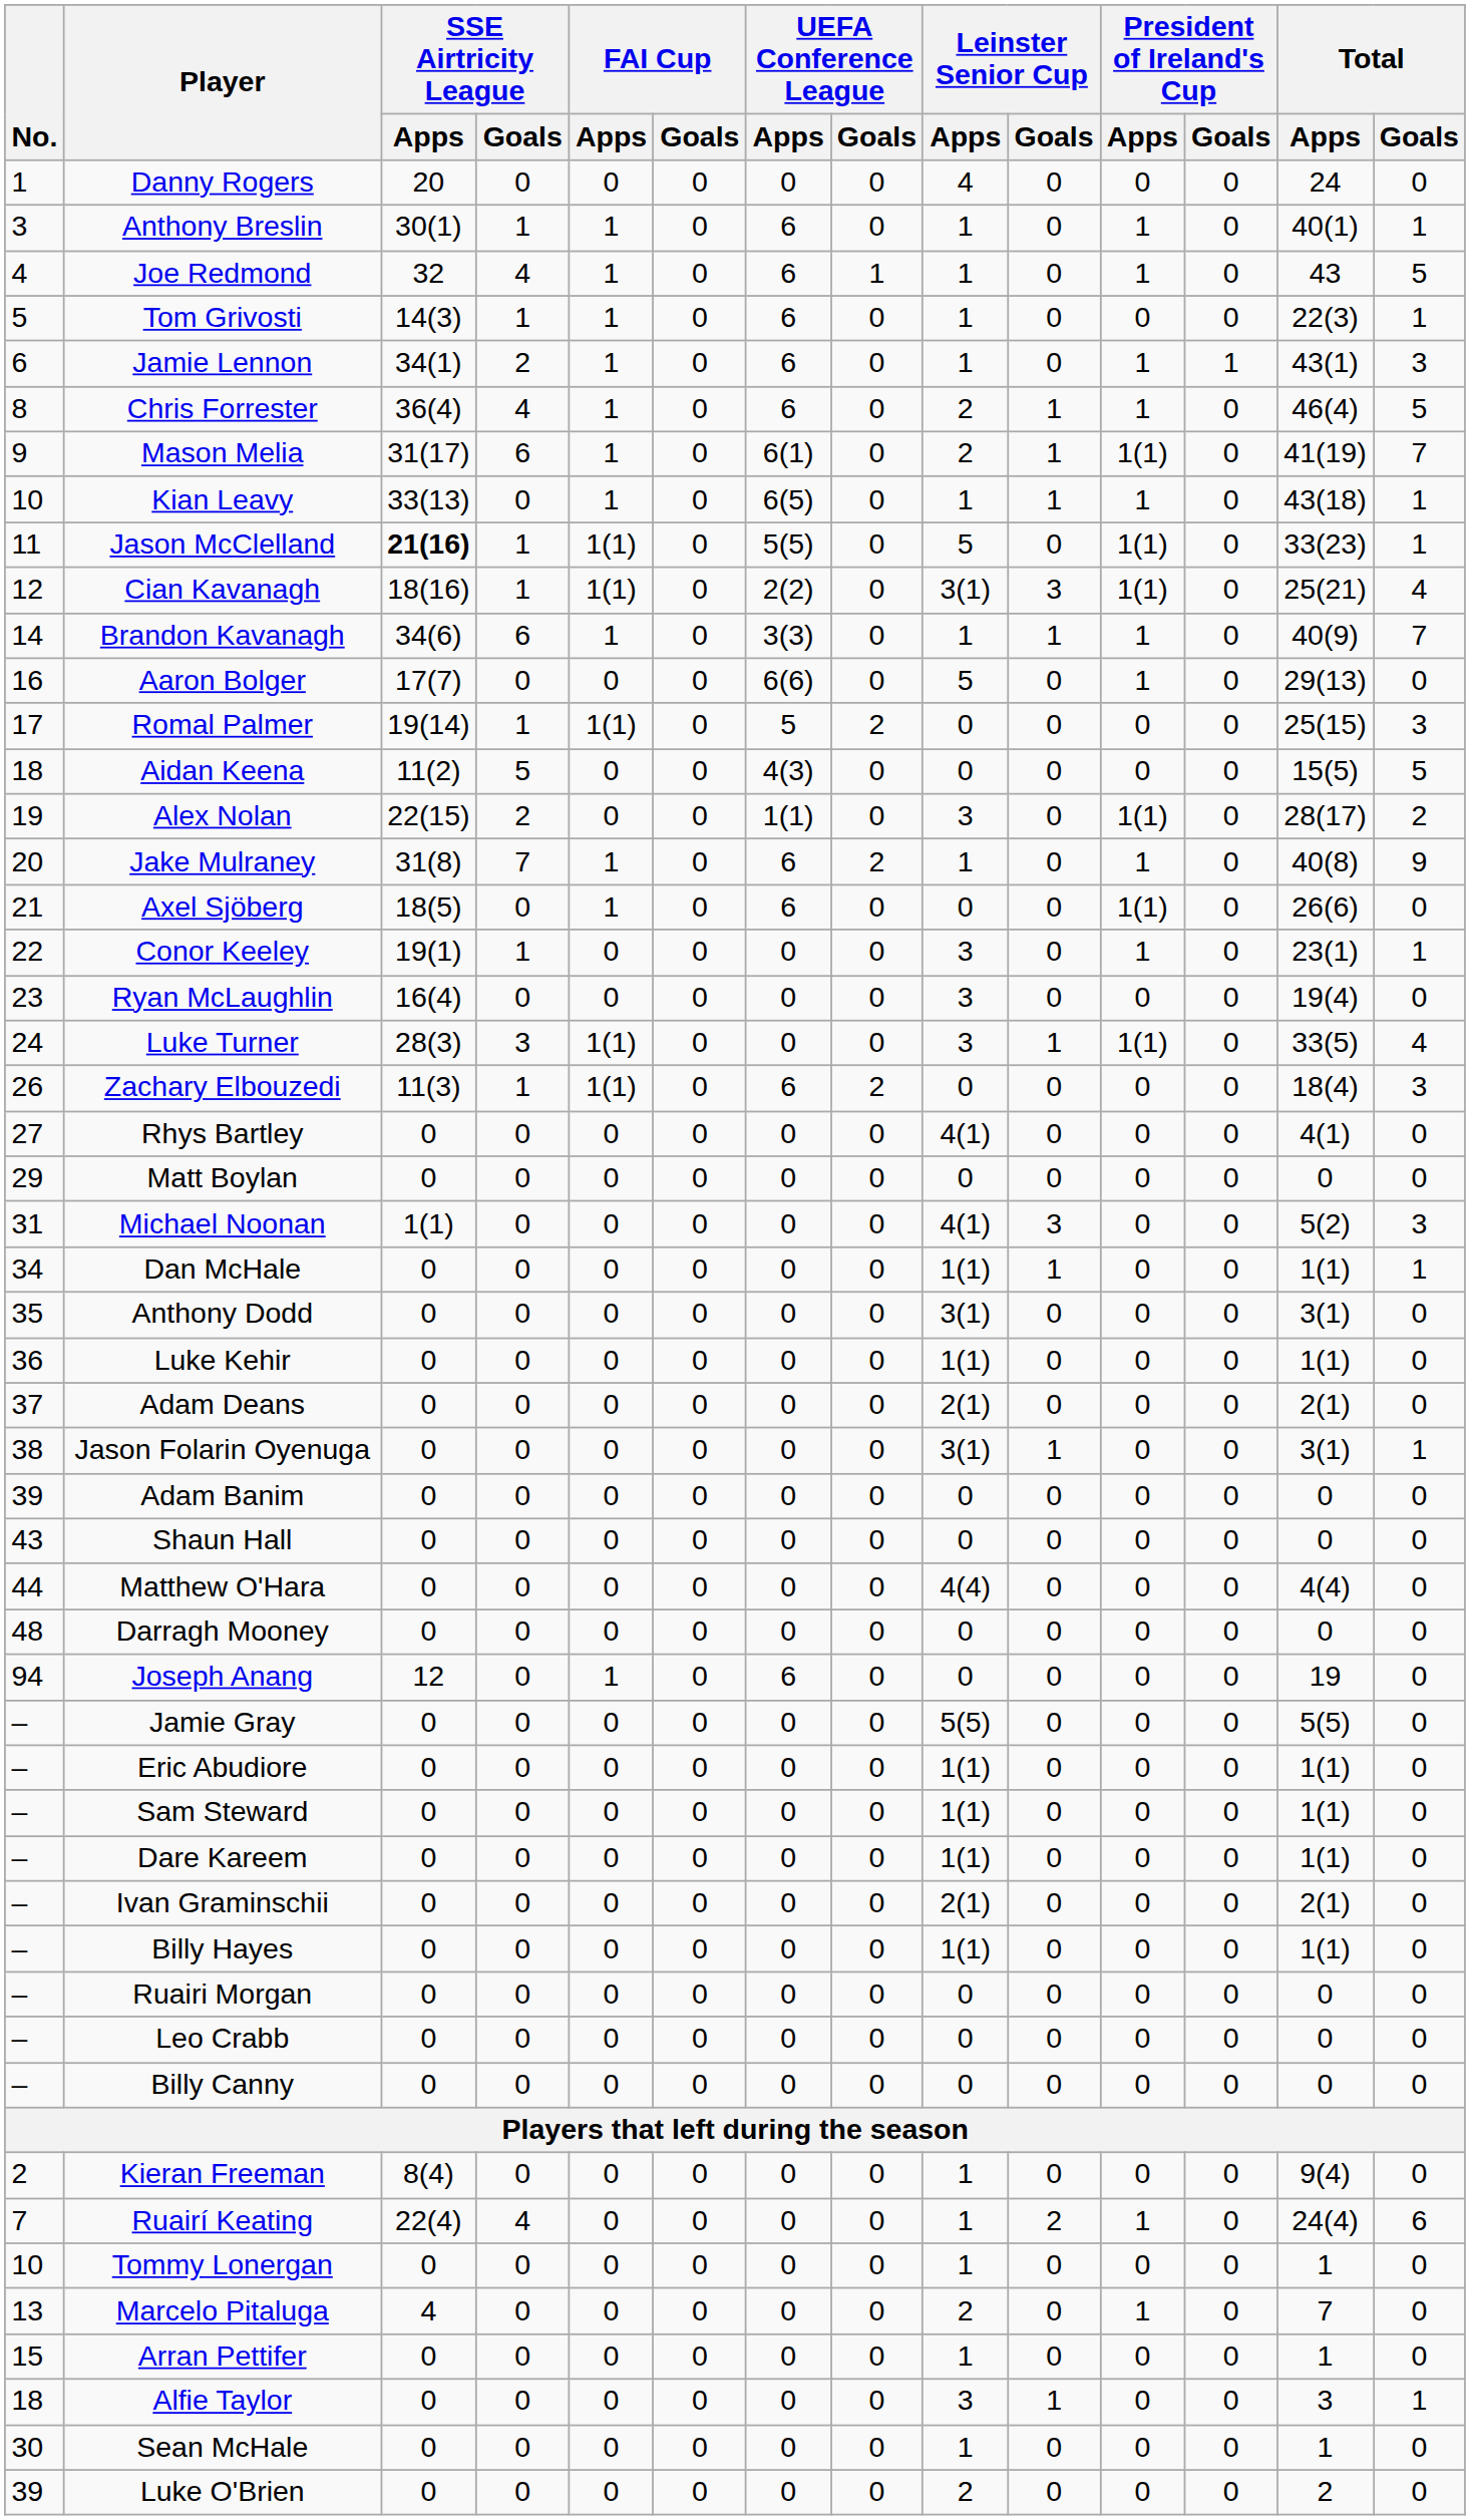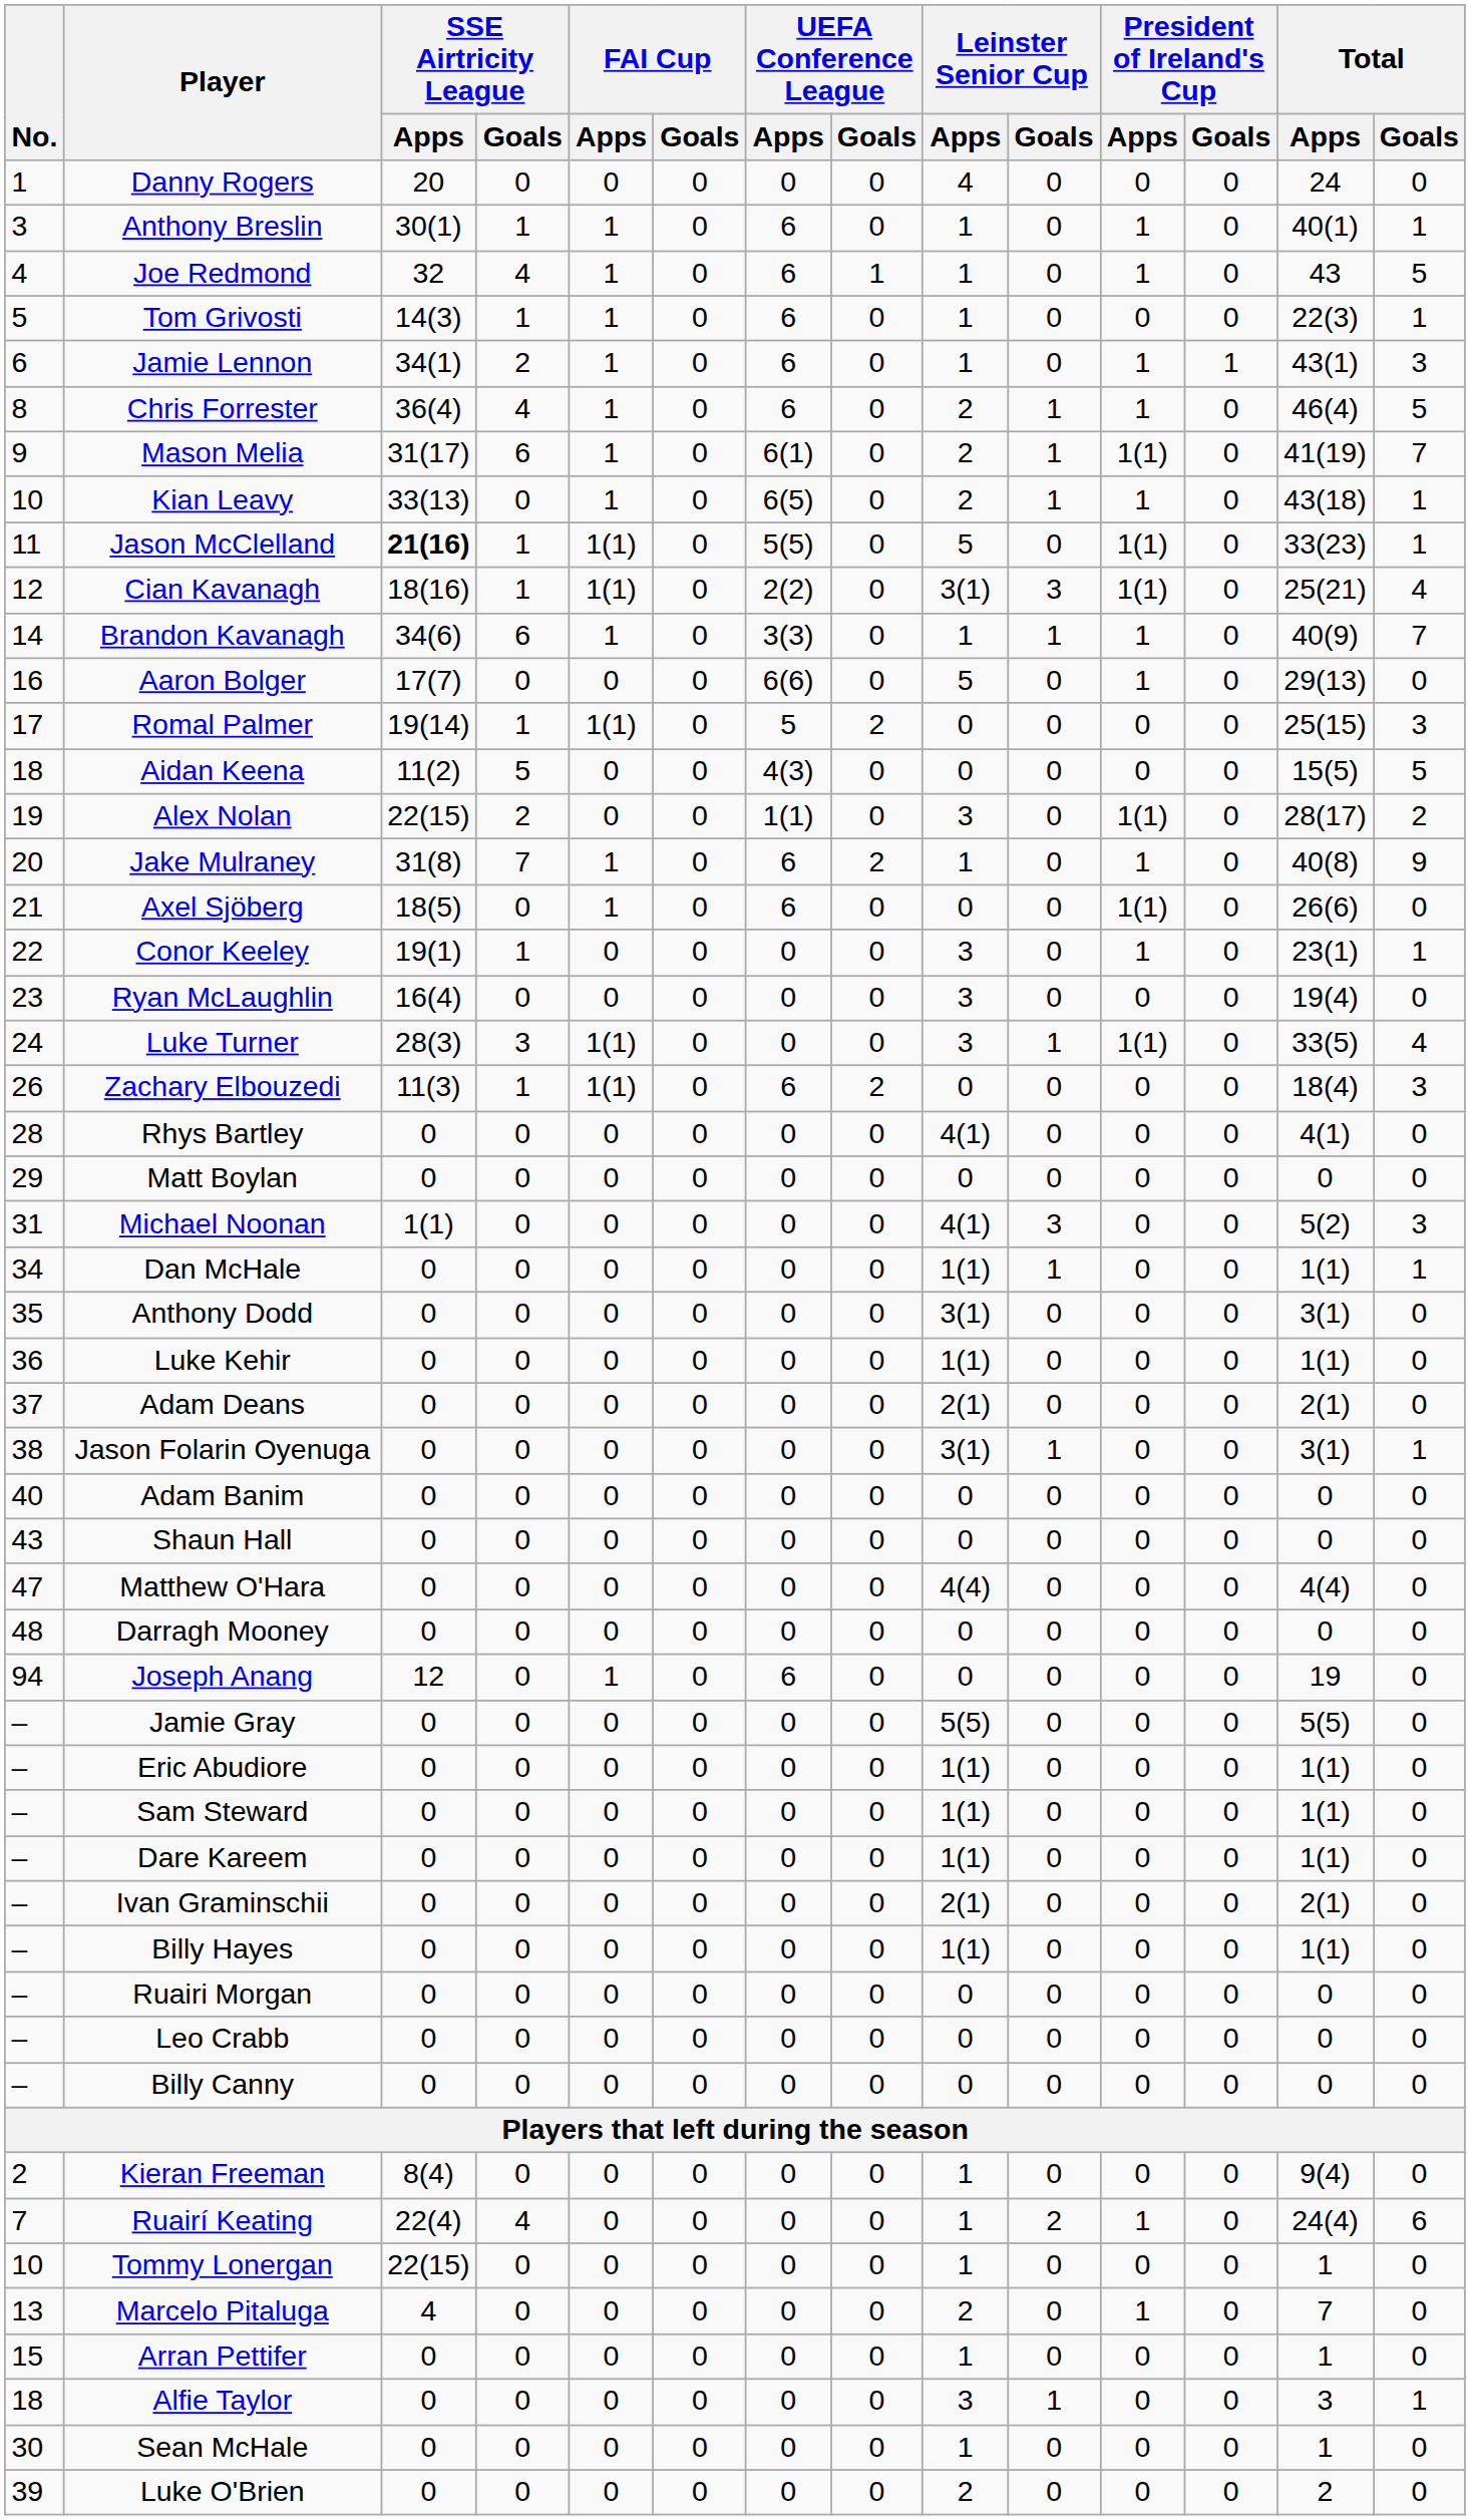Kian Leavy | Leinster Senior Cup / Apps: 1 -> 2
Rhys Bartley | No.: 27 -> 28
Adam Banim | No.: 39 -> 40
Matthew O'Hara | No.: 44 -> 47
Tommy Lonergan | SSE Airtricity League / Apps: 0 -> 22(15)
